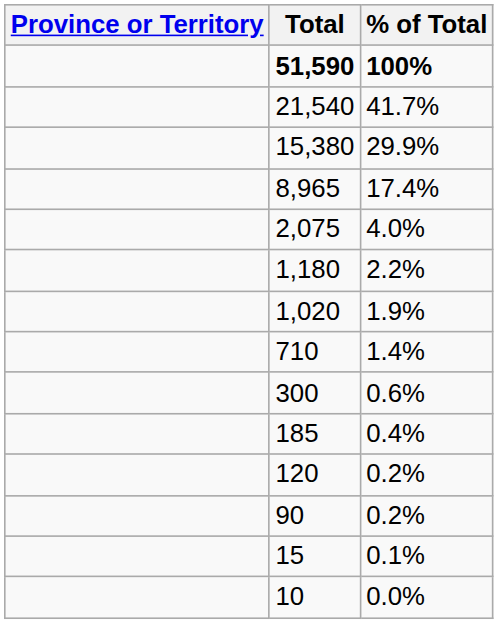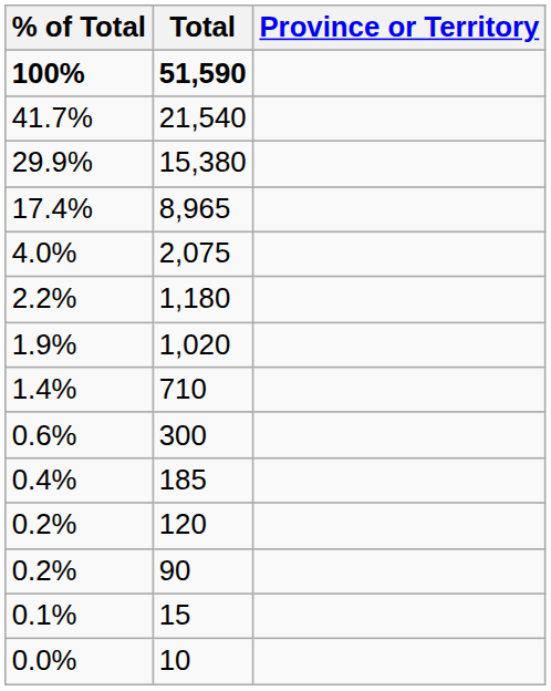columns swapped: Province or Territory <-> % of Total
